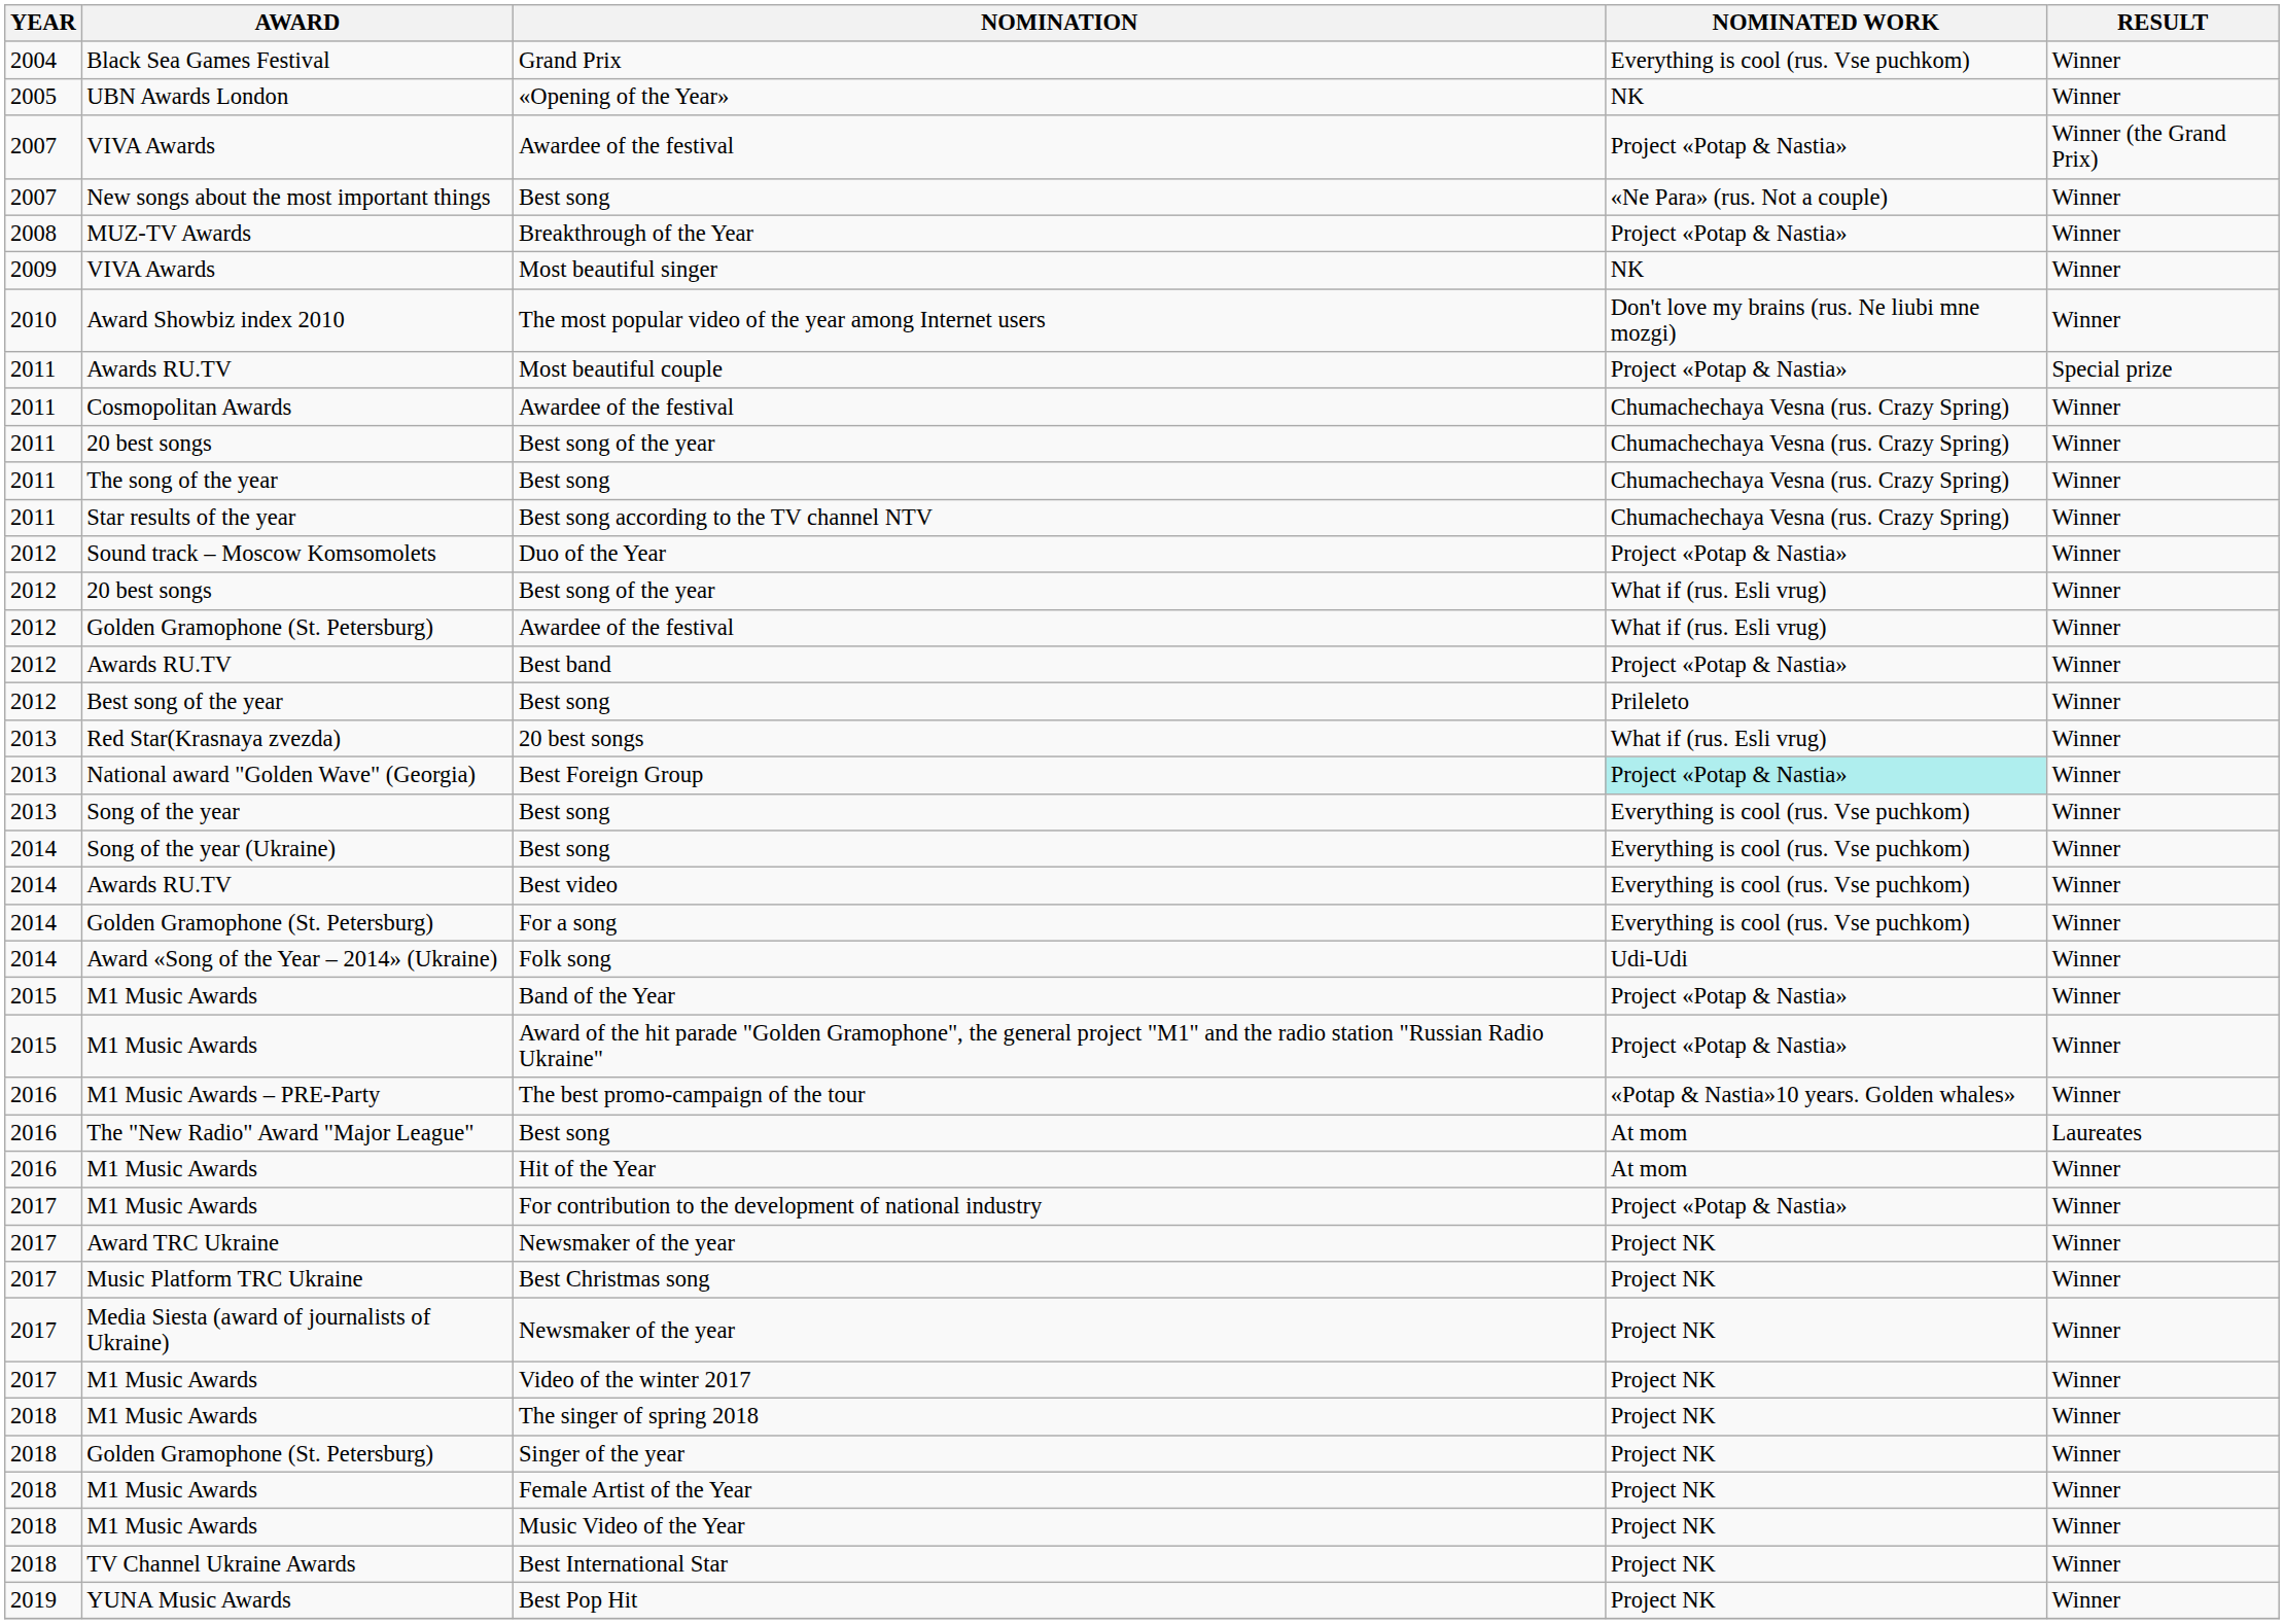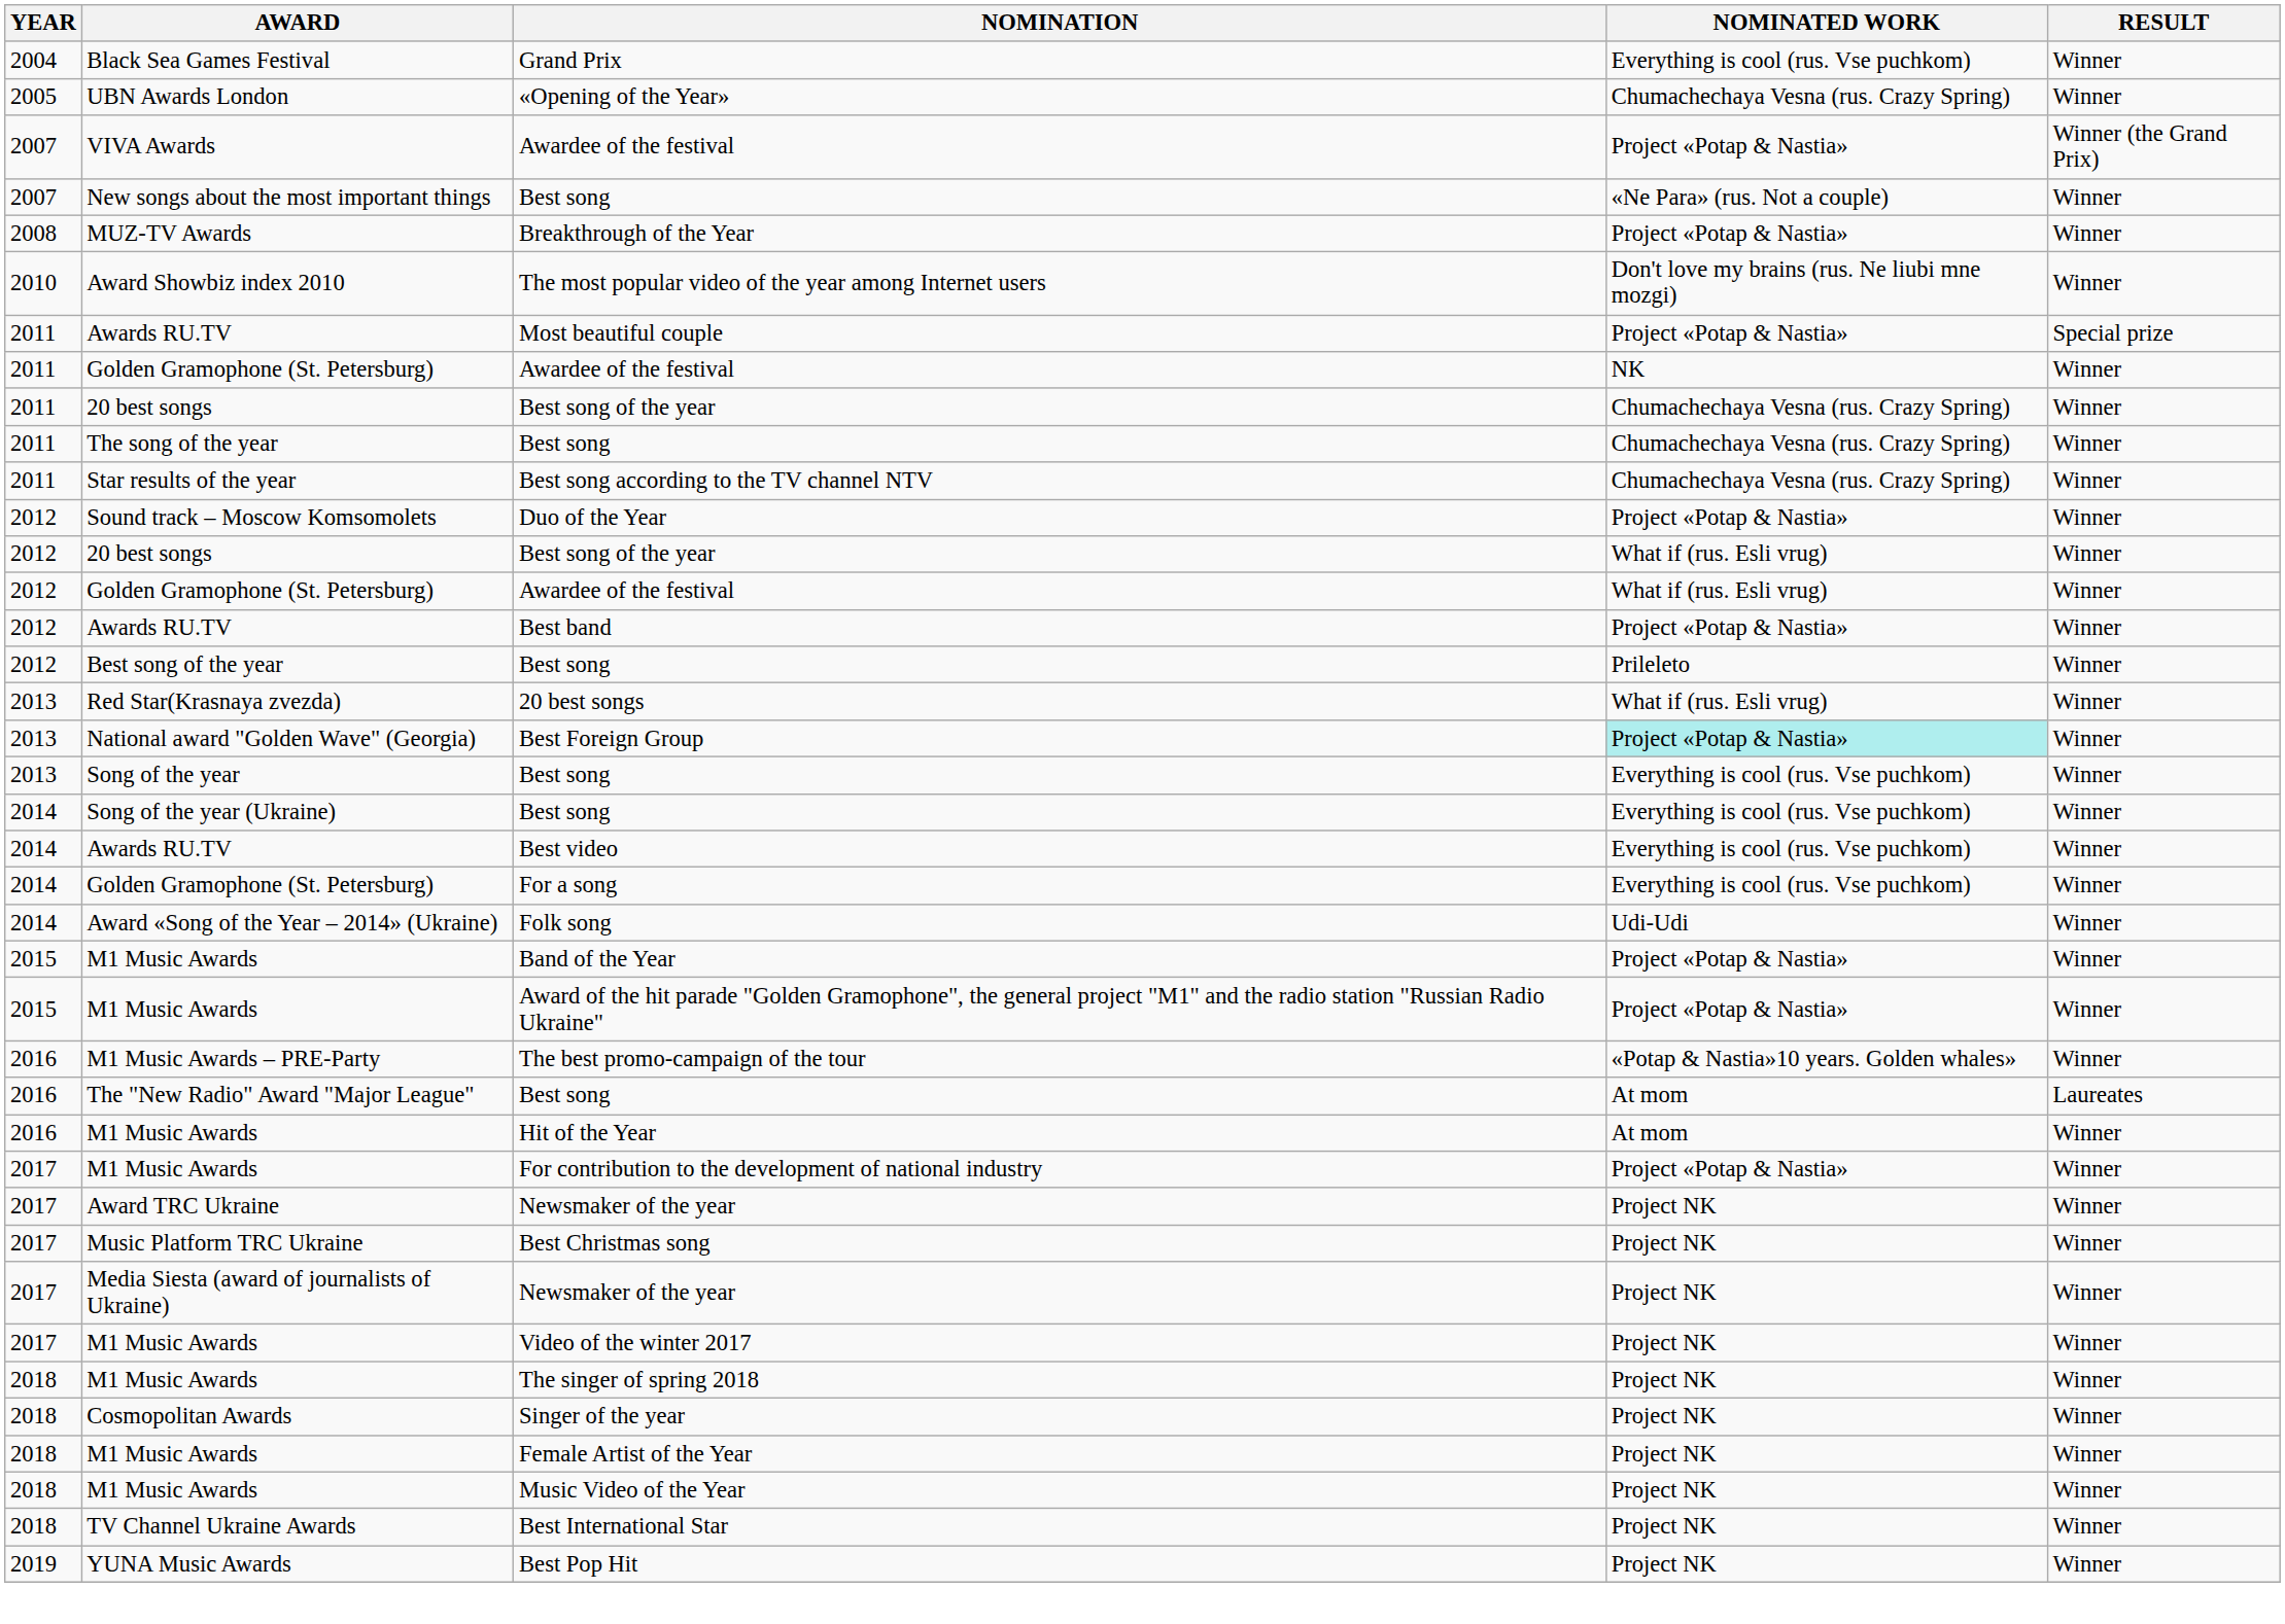«Opening of the Year» | NOMINATED WORK: NK -> Chumachechaya Vesna (rus. Crazy Spring)
- row: 2009 | VIVA Awards | Most beautiful singer | NK | Winner
2011 / Awardee of the festival | AWARD: Cosmopolitan Awards -> Golden Gramophone (St. Petersburg)
2011 / Awardee of the festival | NOMINATED WORK: Chumachechaya Vesna (rus. Crazy Spring) -> NK
Singer of the year | AWARD: Golden Gramophone (St. Petersburg) -> Cosmopolitan Awards
